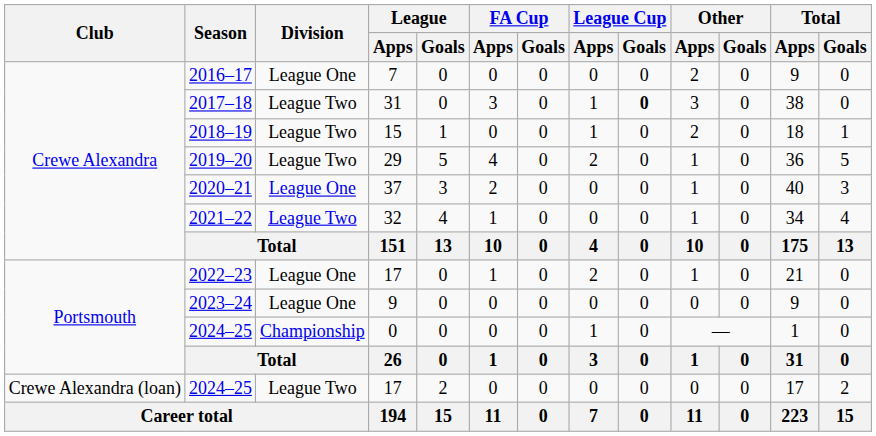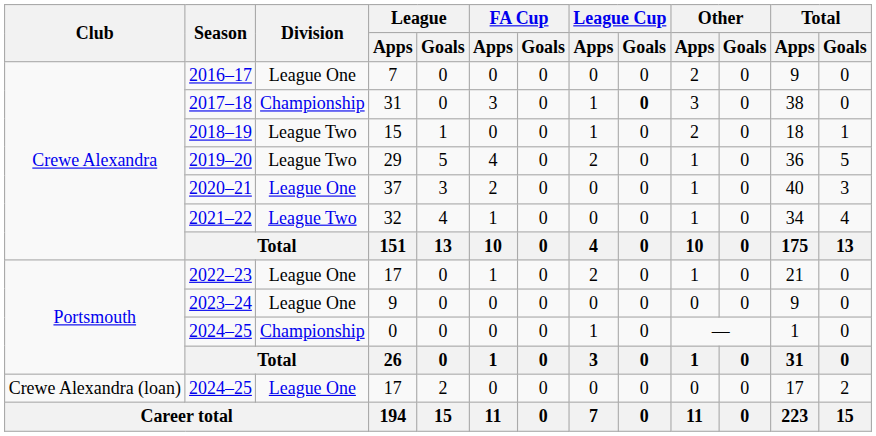2017–18 | Division: League Two -> Championship
2024–25 / 17 | Division: League Two -> League One
